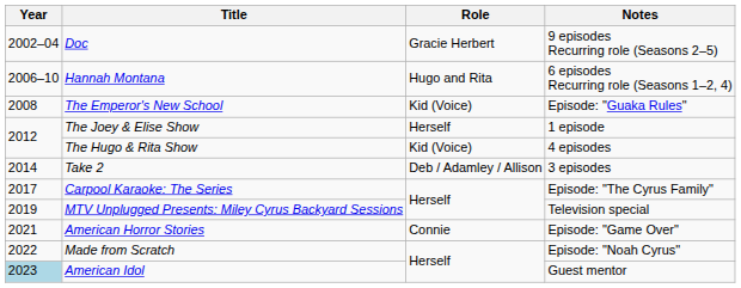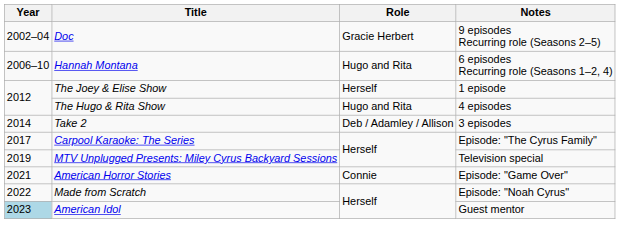- row: 2008 | The Emperor's New School | Kid (Voice) | Episode: "Guaka Rules"
The Hugo & Rita Show | Role: Kid (Voice) -> Hugo and Rita
